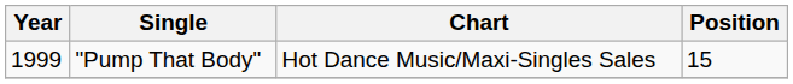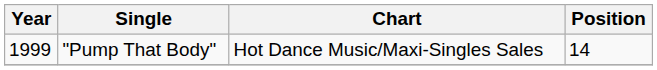"Pump That Body" | Position: 15 -> 14
